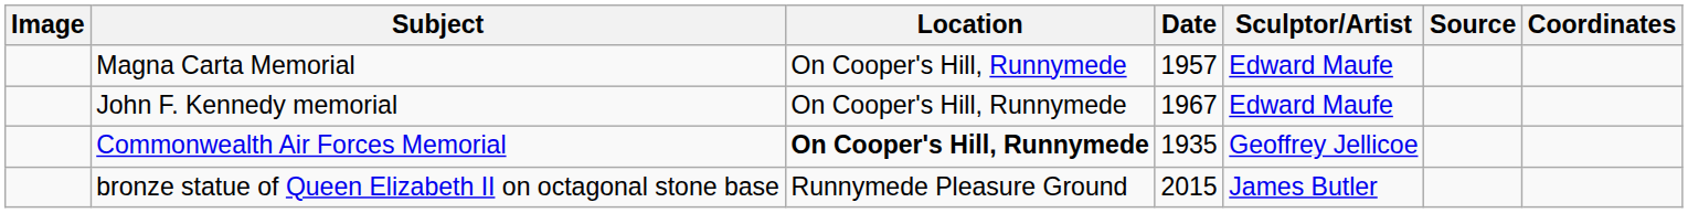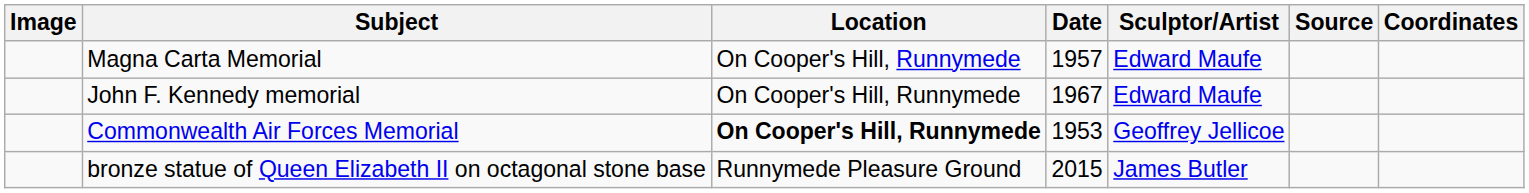Commonwealth Air Forces Memorial | Date: 1935 -> 1953
